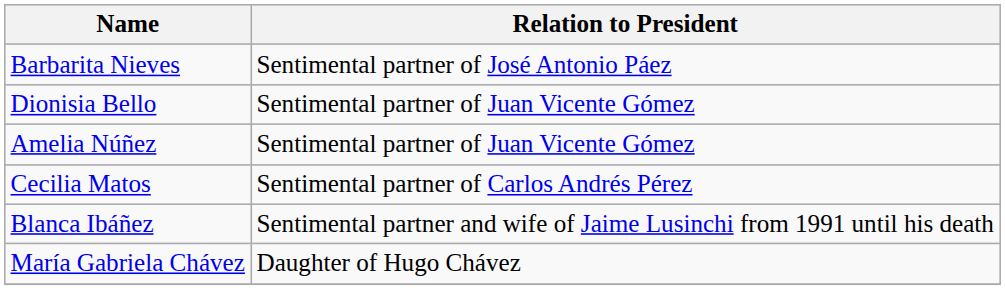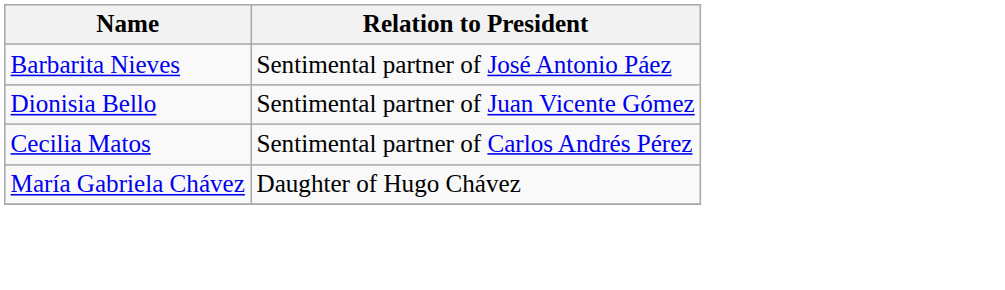- row: Amelia Núñez | Sentimental partner of Juan Vicente Gómez
- row: Blanca Ibáñez | Sentimental partner and wife of Jaime Lusinchi from 1991 until his death
